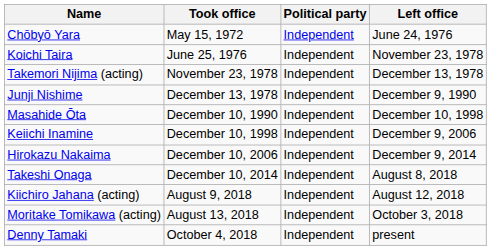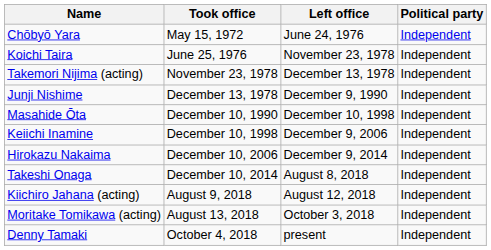columns swapped: Left office <-> Political party
